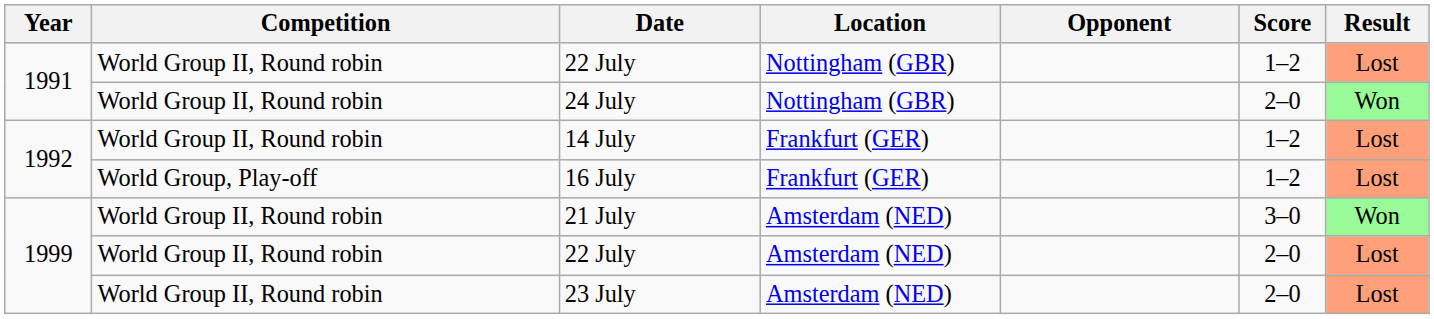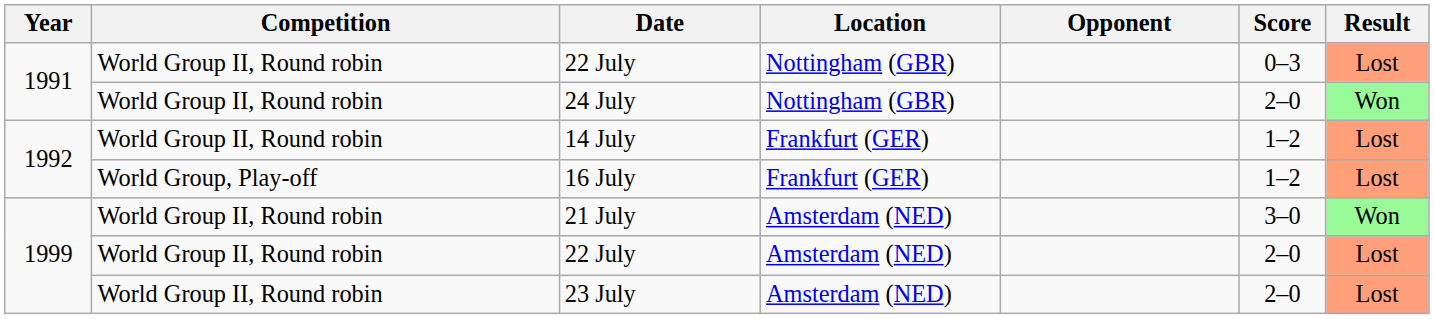1991 / 22 July | Score: 1–2 -> 0–3
